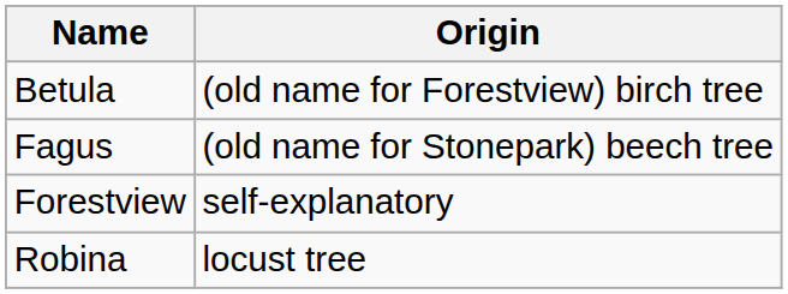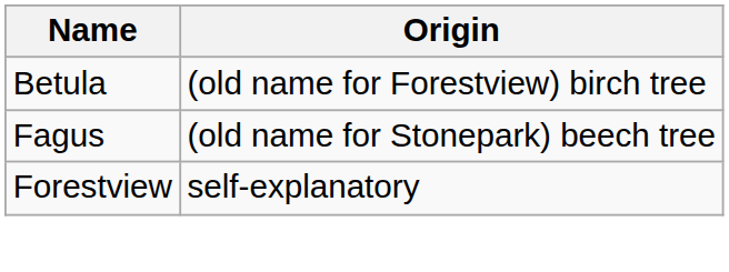- row: Robina | locust tree
